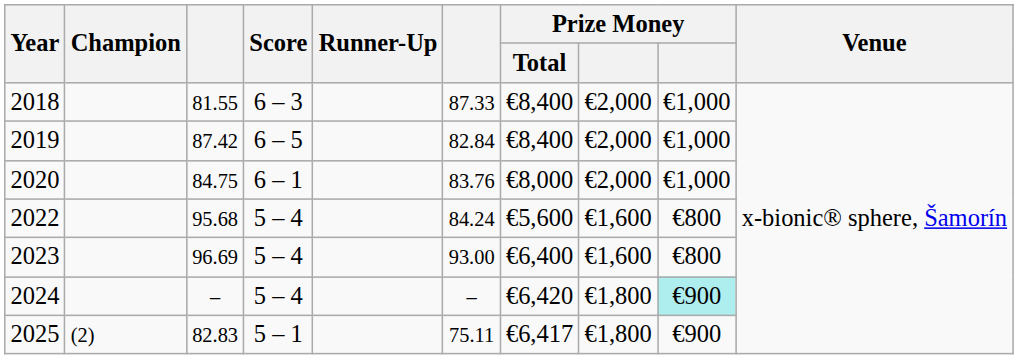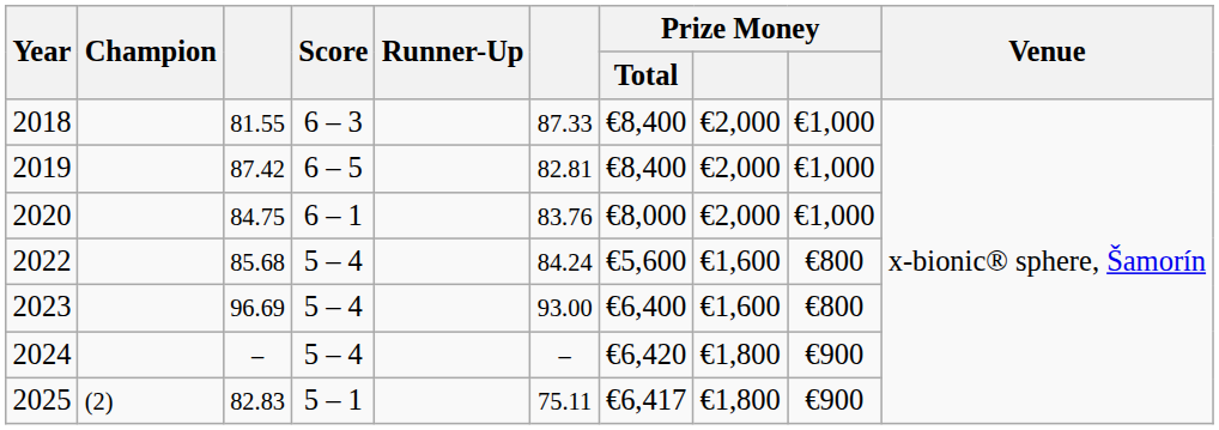2019 | column 6: 82.84 -> 82.81
2022 | column 3: 95.68 -> 85.68
2024 | column 9: paleturquoise background -> no background
